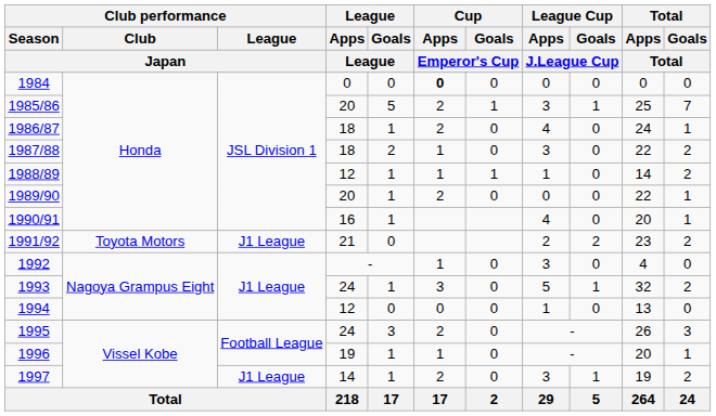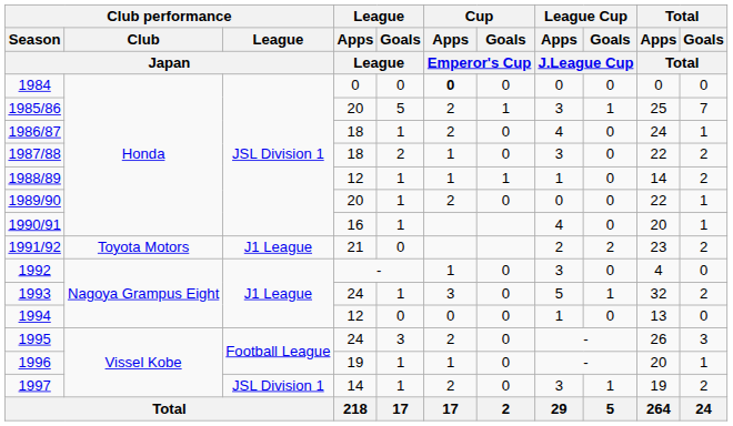1997 | Club performance / League / Japan: J1 League -> JSL Division 1
